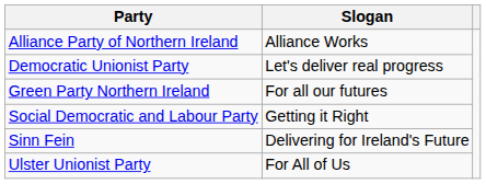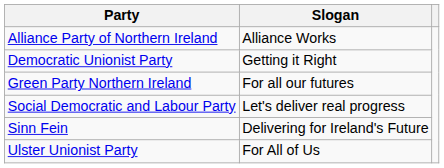Democratic Unionist Party | Slogan: Let's deliver real progress -> Getting it Right
Social Democratic and Labour Party | Slogan: Getting it Right -> Let's deliver real progress
